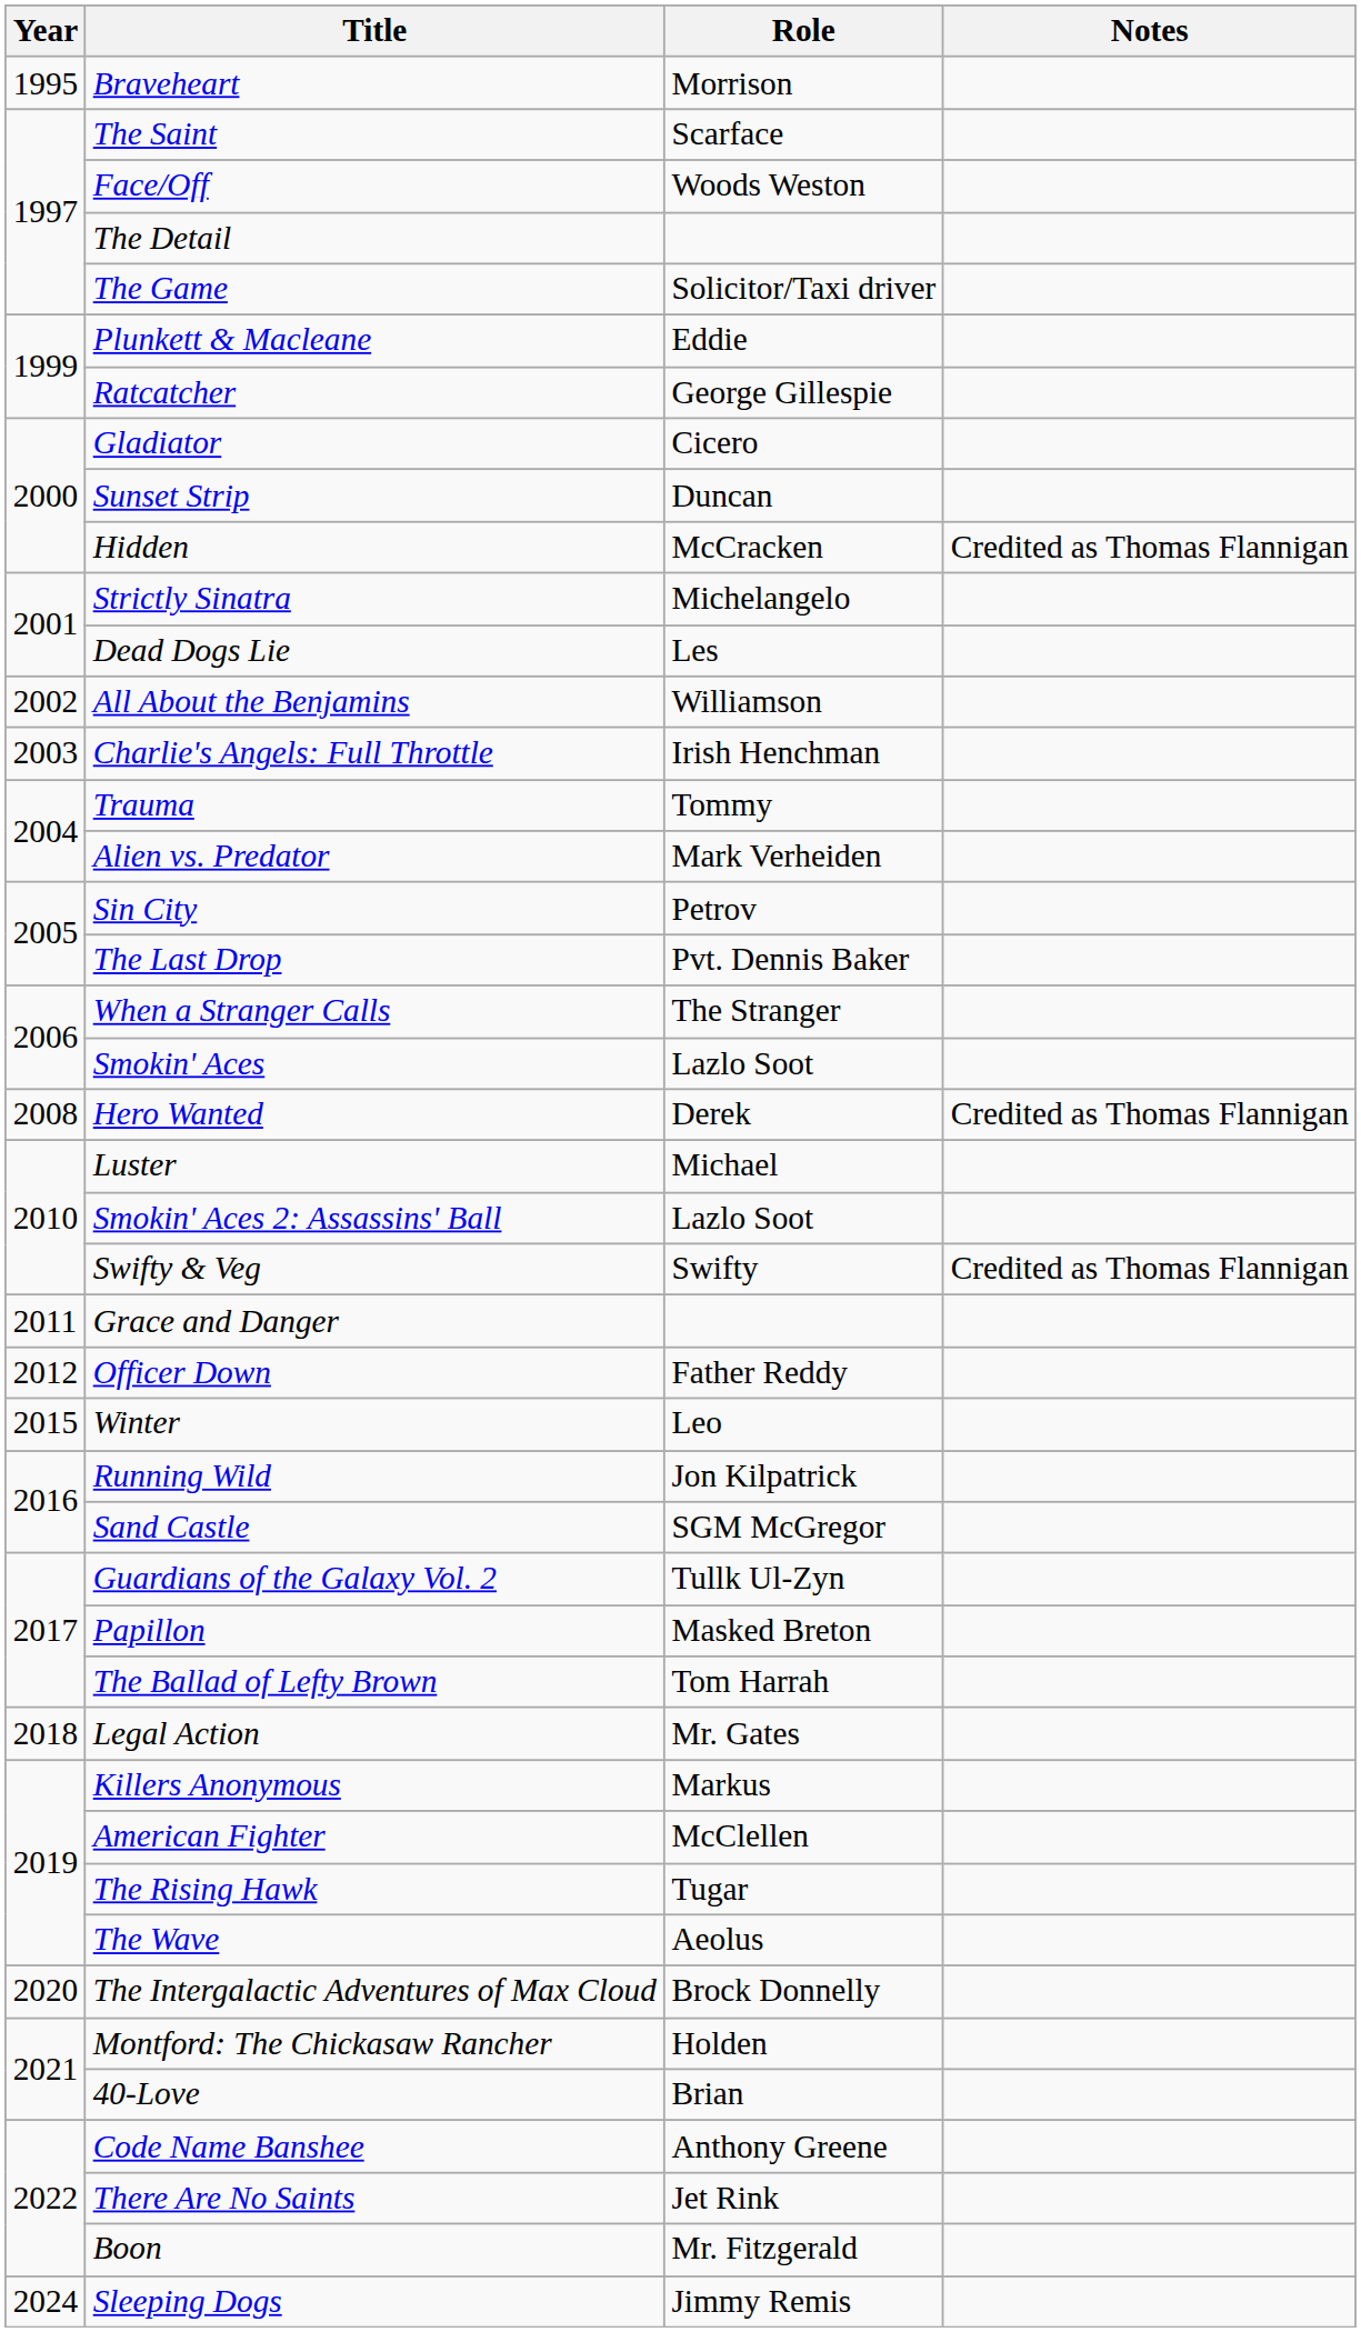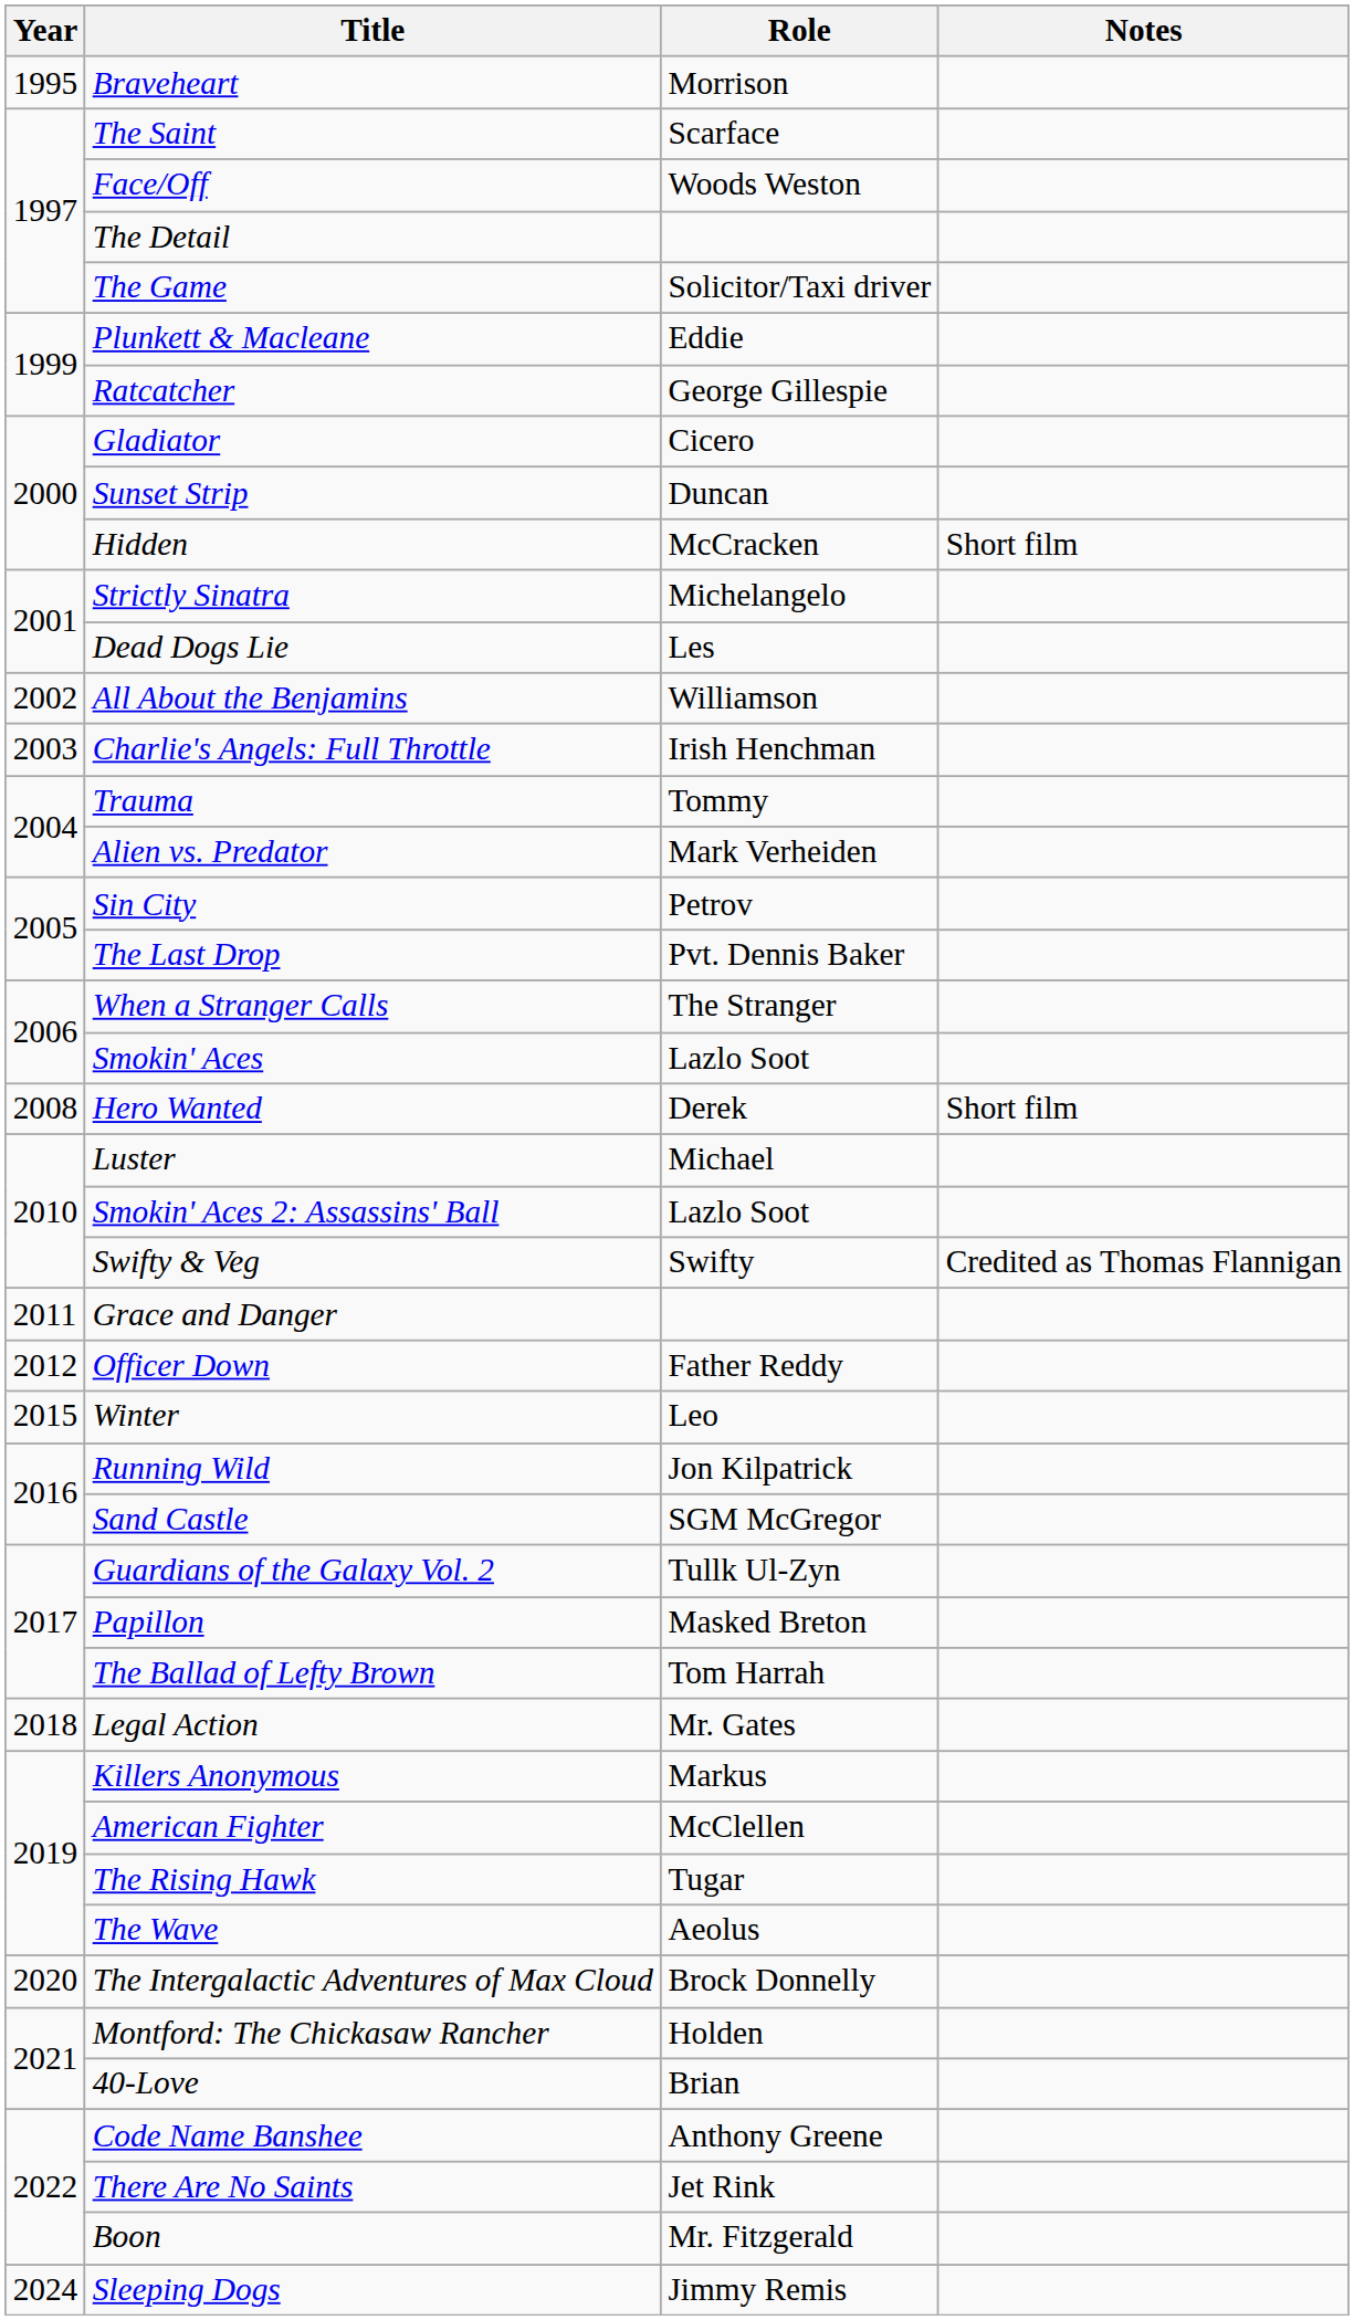Hidden | Notes: Credited as Thomas Flannigan -> Short film
Hero Wanted | Notes: Credited as Thomas Flannigan -> Short film
